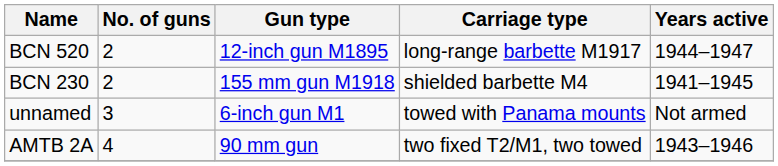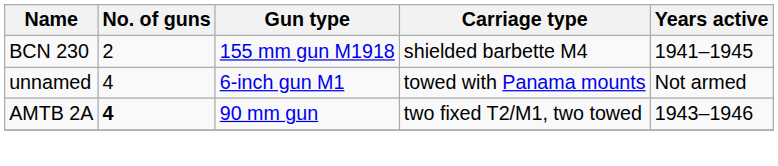- row: BCN 520 | 2 | 12-inch gun M1895 | long-range barbette M1917 | 1944–1947
unnamed | No. of guns: 3 -> 4
AMTB 2A | No. of guns: normal -> bold
